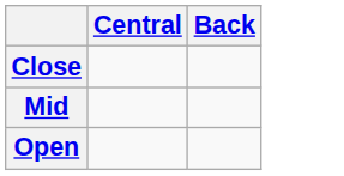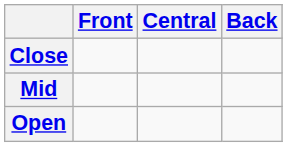+ column: Front
